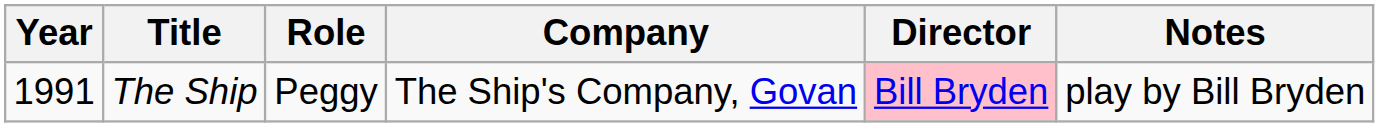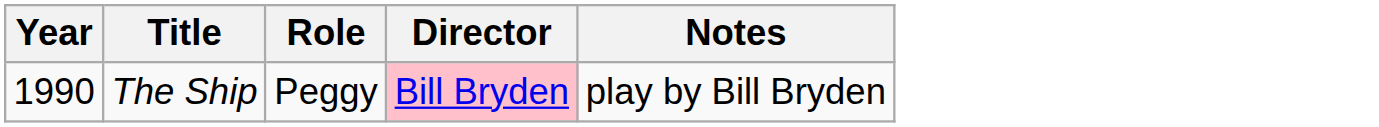- column: Company | The Ship's Company, Govan
The Ship | Year: 1991 -> 1990
